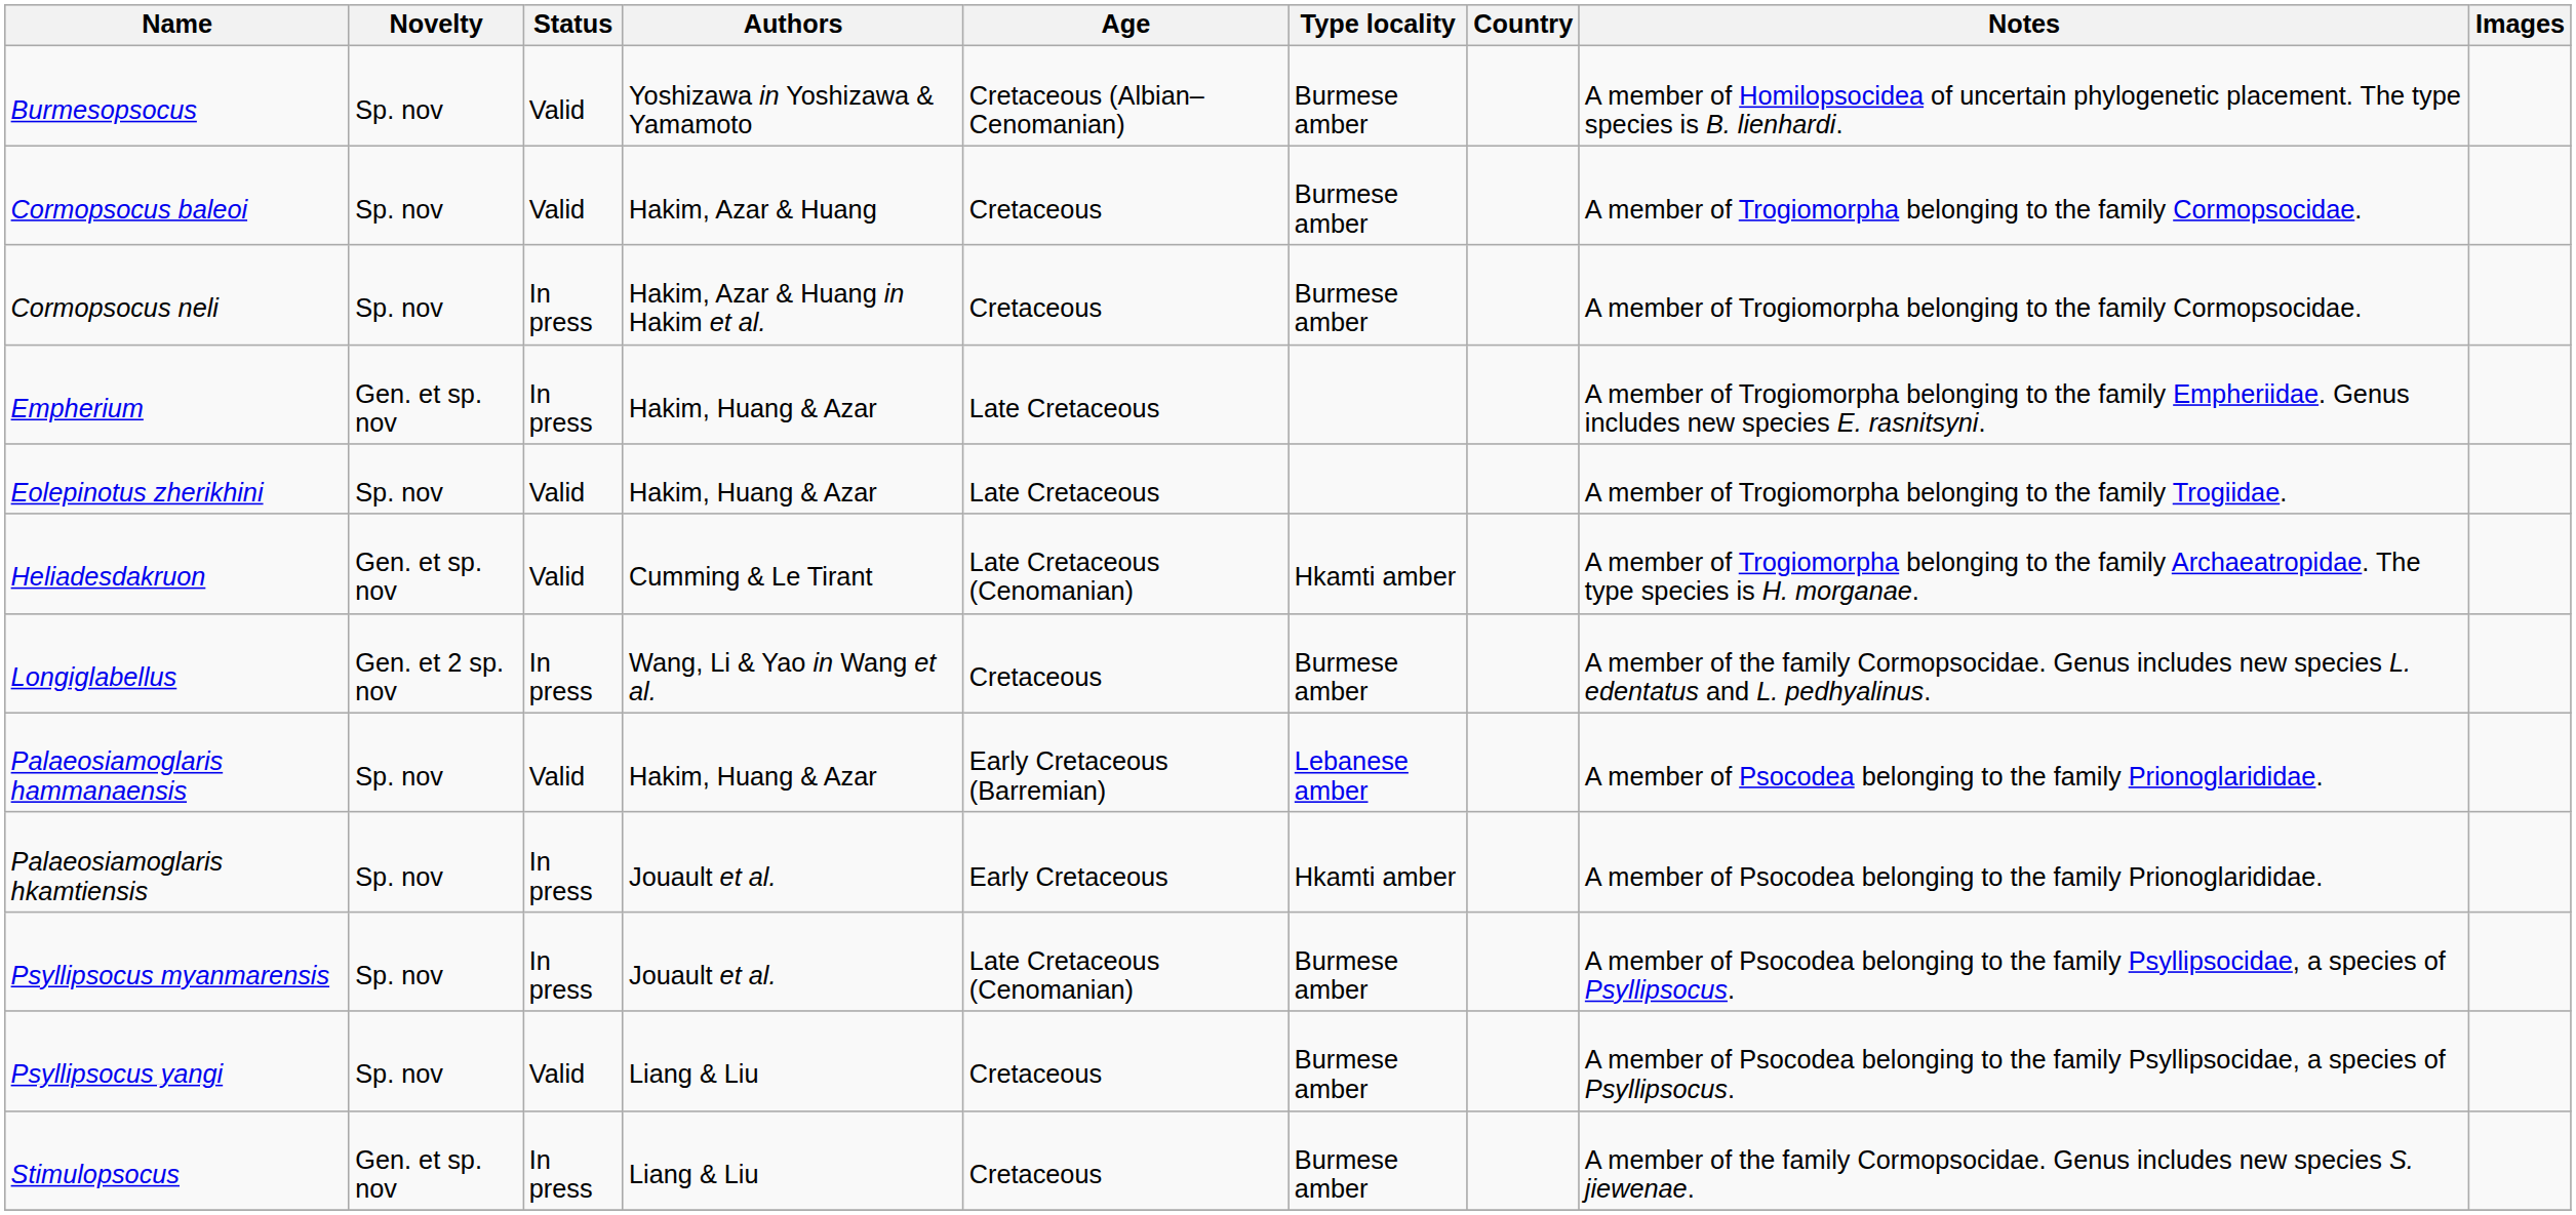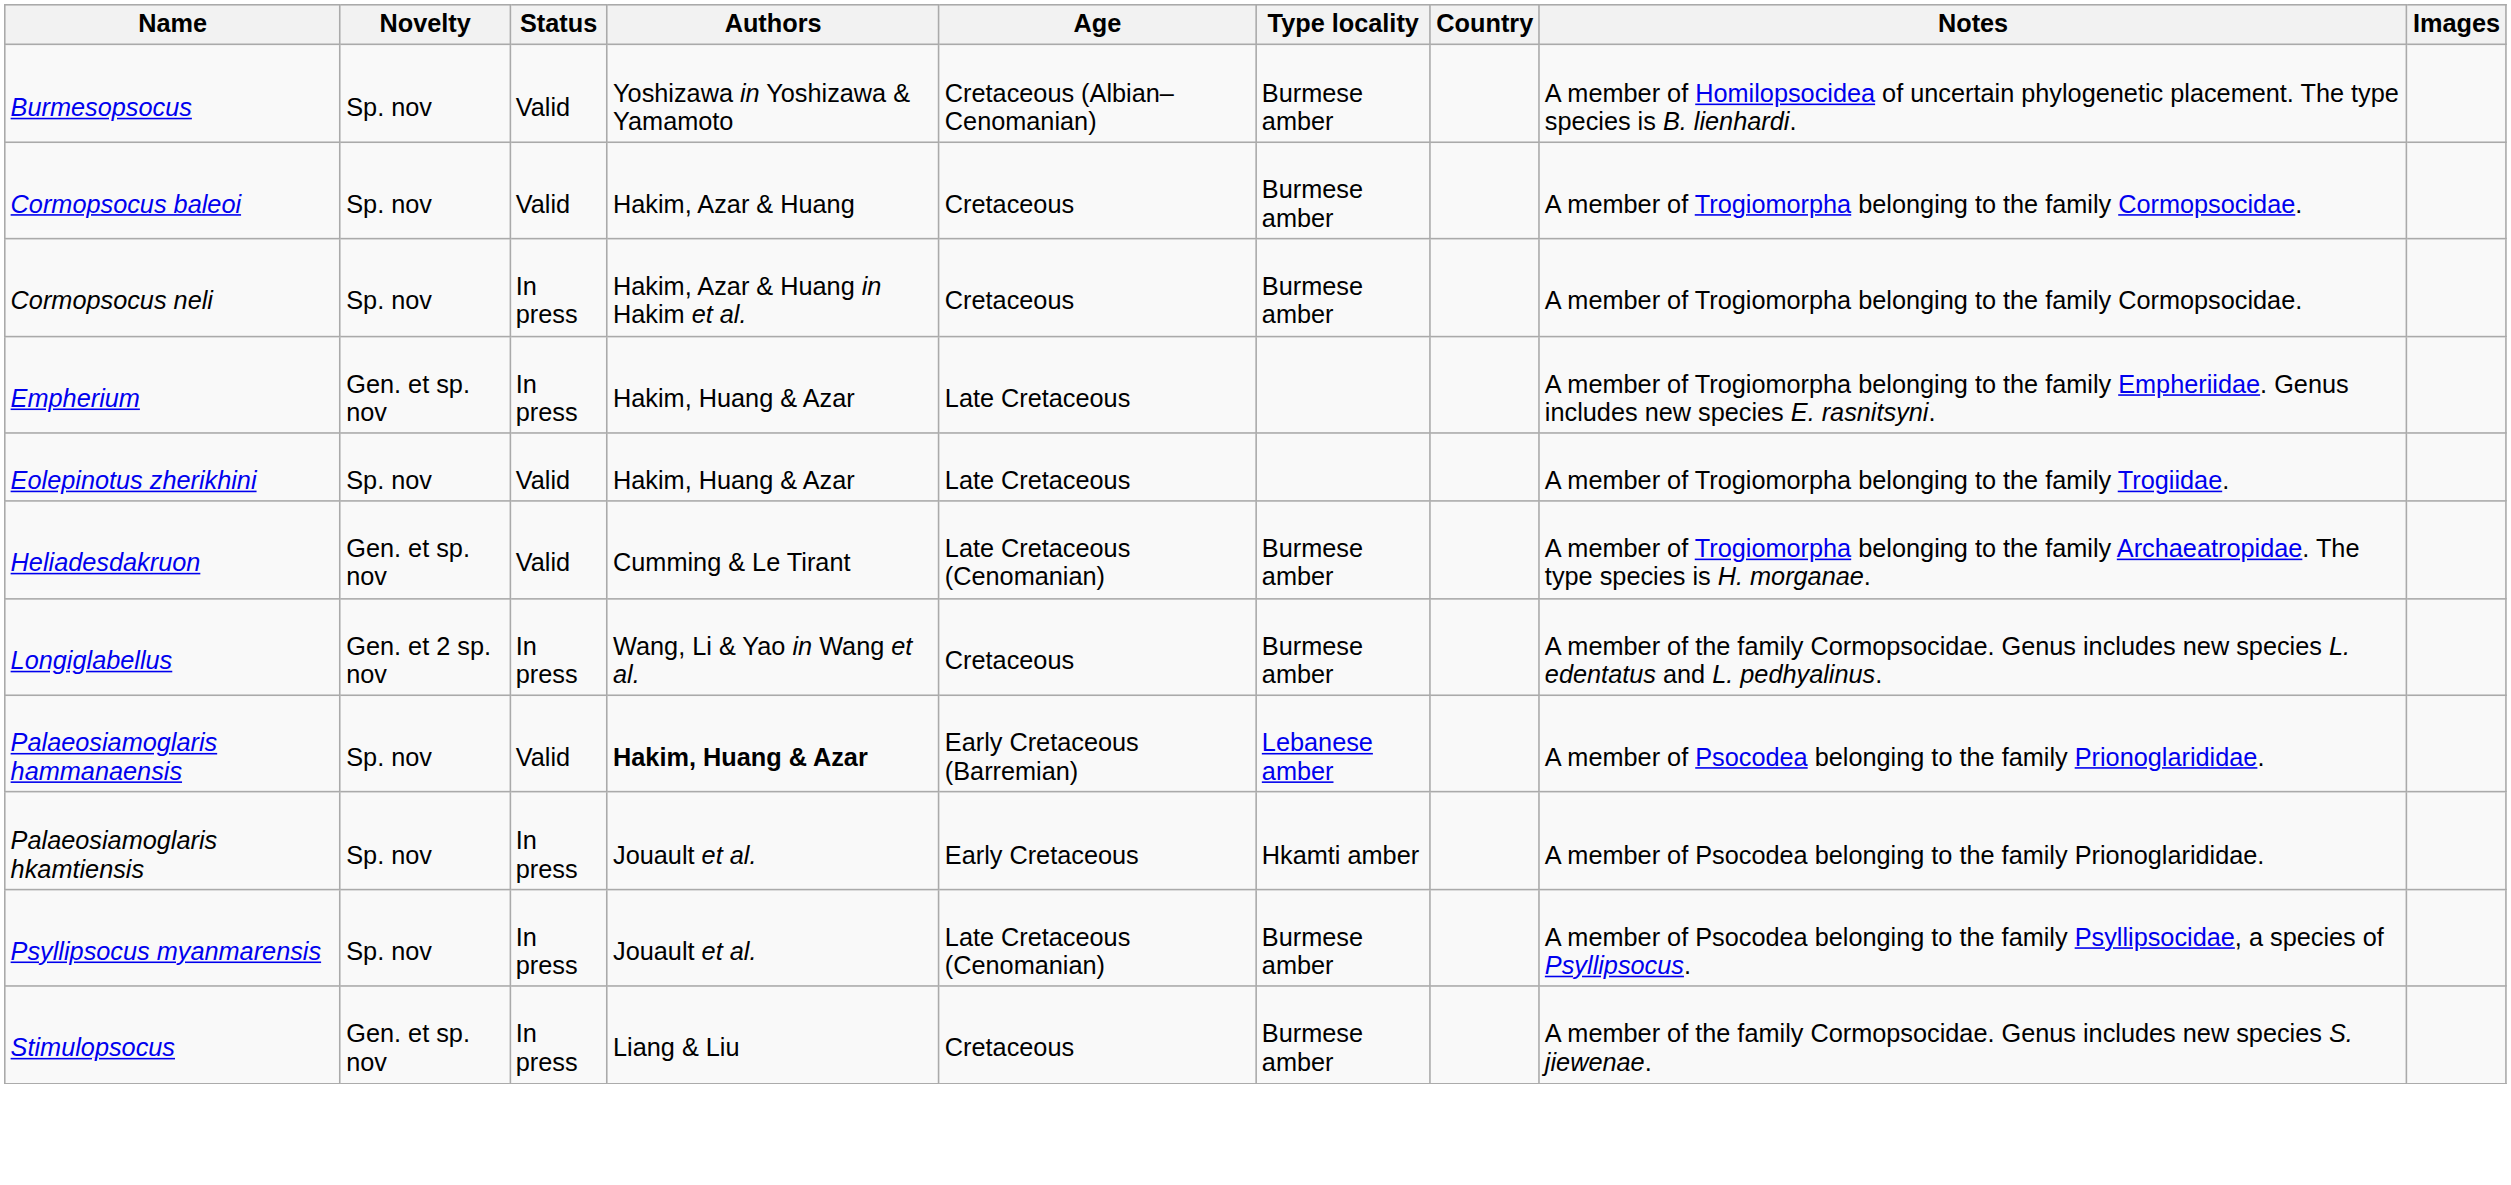Heliadesdakruon | Type locality: Hkamti amber -> Burmese amber
Palaeosiamoglaris hammanaensis | Authors: normal -> bold
- row: Psyllipsocus yangi | Sp. nov | Valid | Liang & Liu | Cretaceous | Burmese amber | A member of Psocodea belonging to the family Psyllipsocidae, a species of Psyllipsocus.
